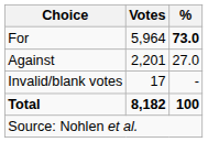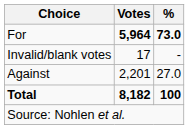For | Votes: normal -> bold
rows swapped: Against <-> Invalid/blank votes
